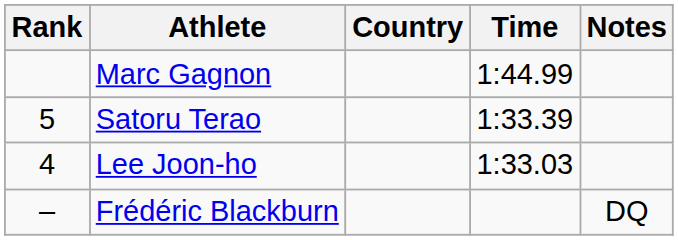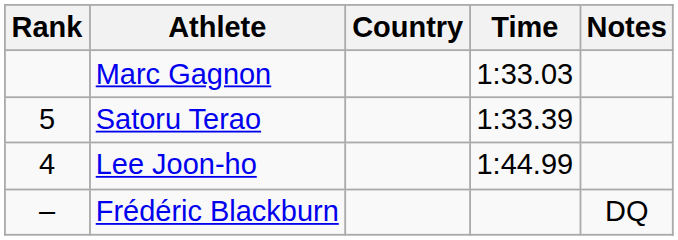Marc Gagnon | Time: 1:44.99 -> 1:33.03
Lee Joon-ho | Time: 1:33.03 -> 1:44.99
